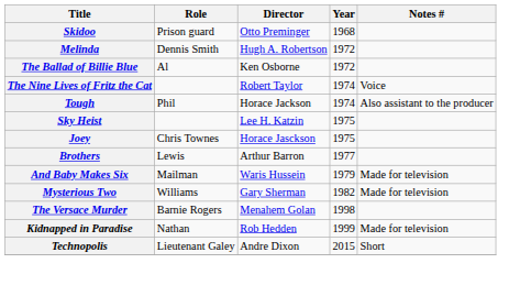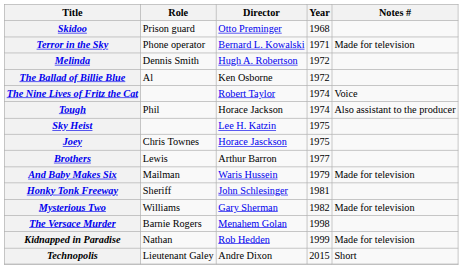+ row: Terror in the Sky | Phone operator | Bernard L. Kowalski | 1971 | Made for television
+ row: Honky Tonk Freeway | Sheriff | John Schlesinger | 1981
